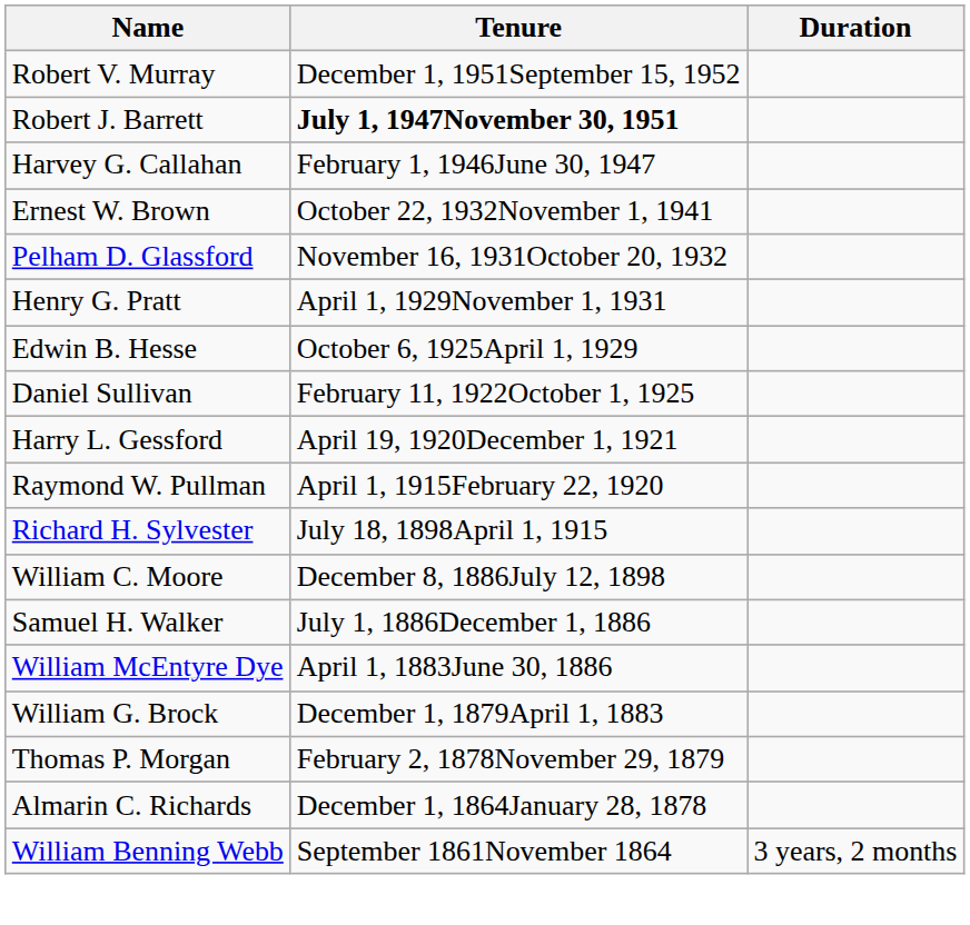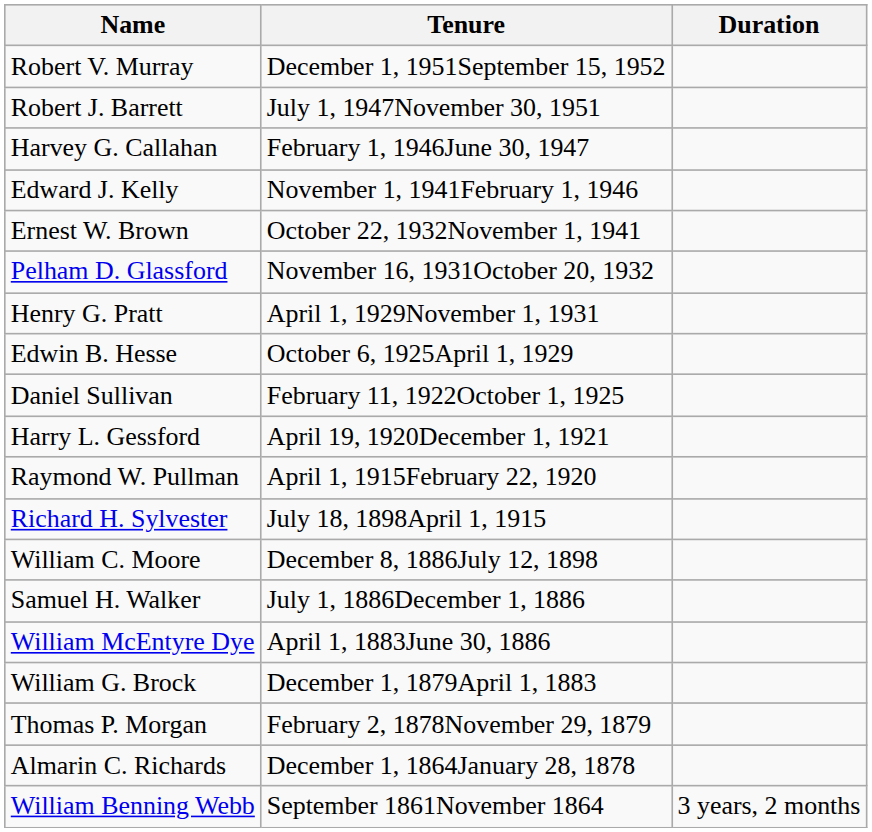Robert J. Barrett | Tenure: bold -> normal
+ row: Edward J. Kelly | November 1, 1941February 1, 1946
